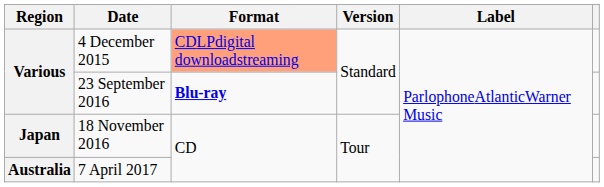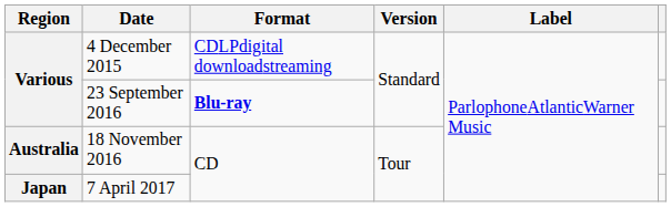4 December 2015 | Format: lightsalmon background -> no background
18 November 2016 | Region: Japan -> Australia
7 April 2017 | Region: Australia -> Japan
